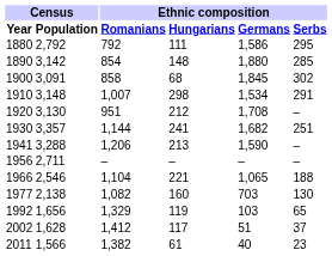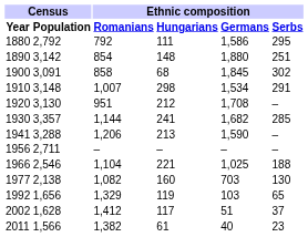1890 | Ethnic composition / Serbs: 285 -> 251
1930 | Ethnic composition / Serbs: 251 -> 285
1966 | Ethnic composition / Germans: 1,065 -> 1,025
